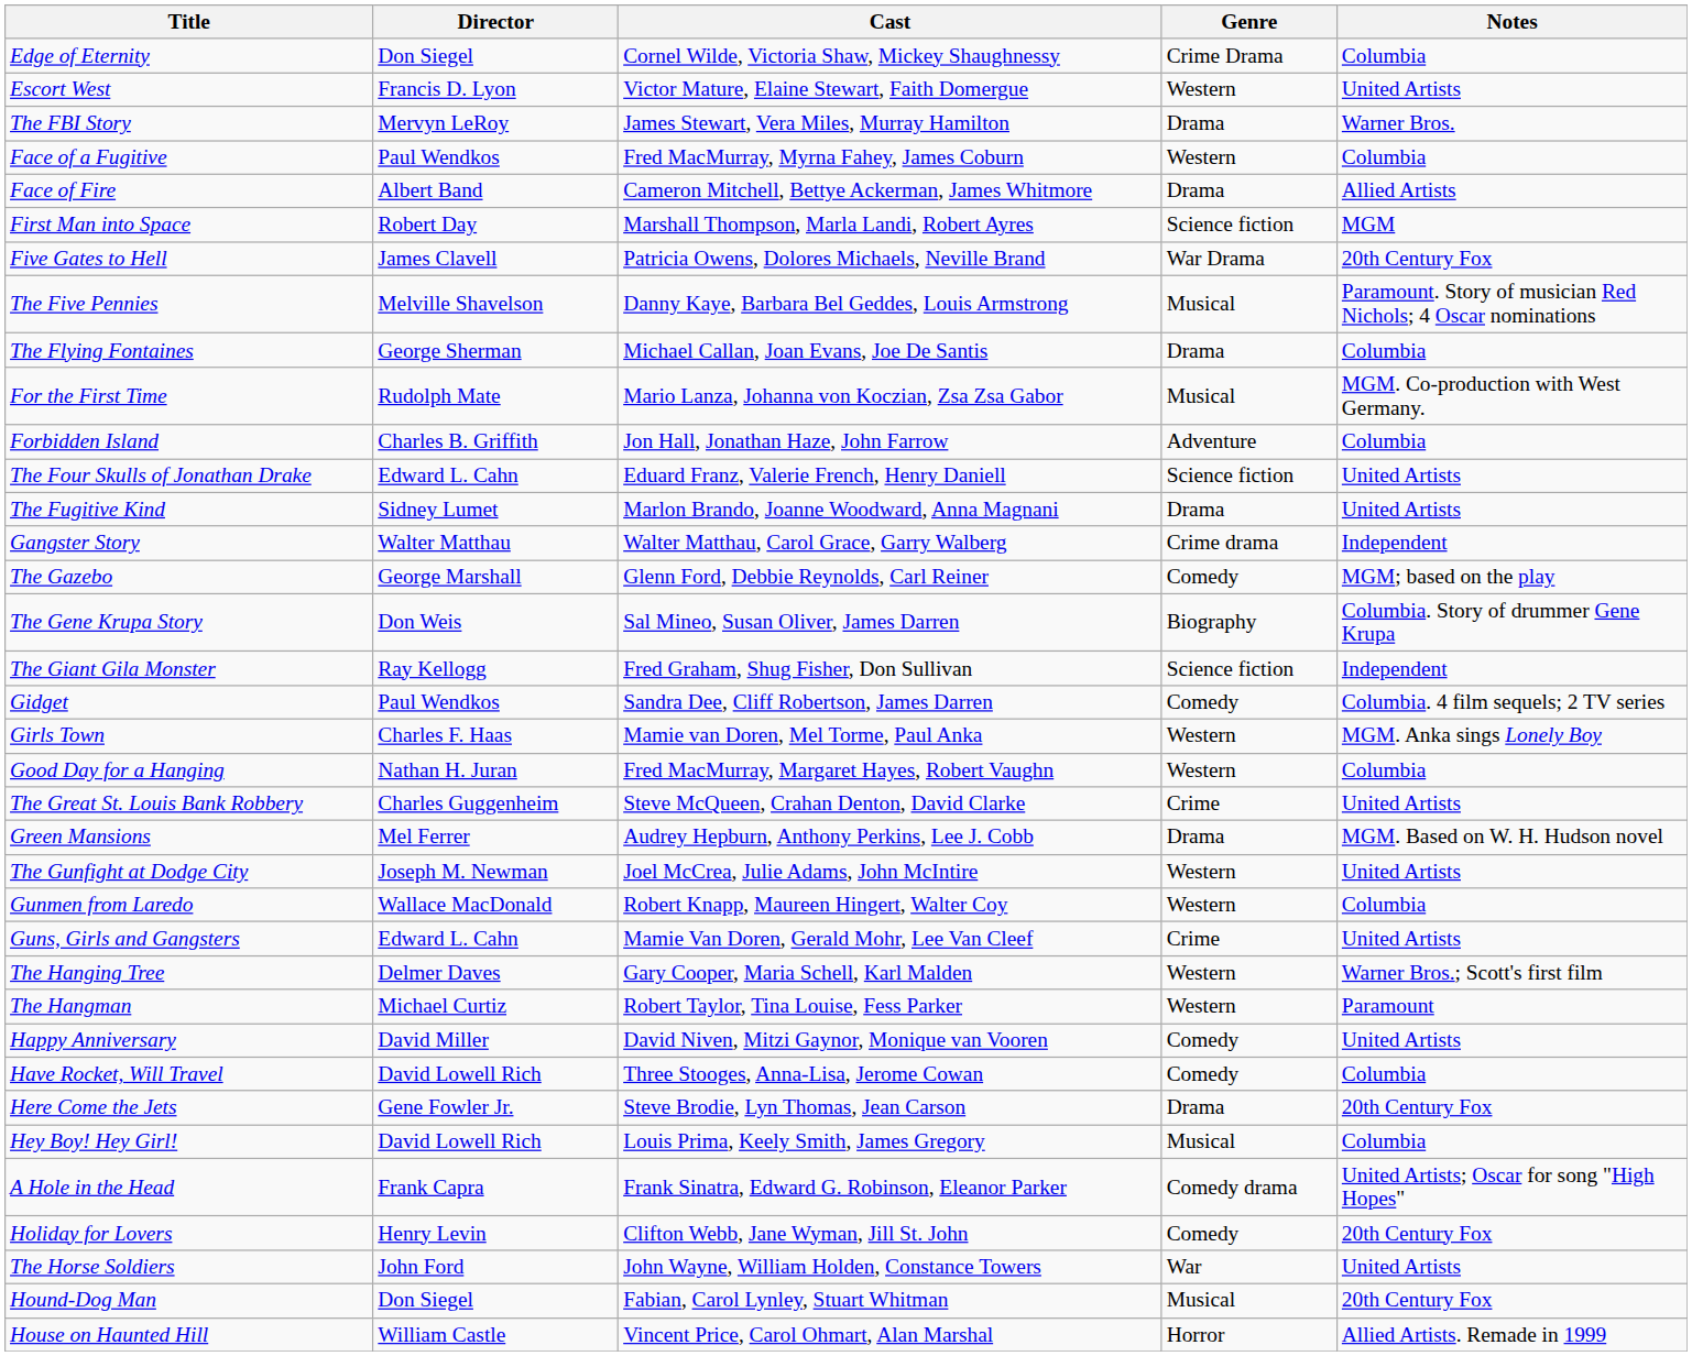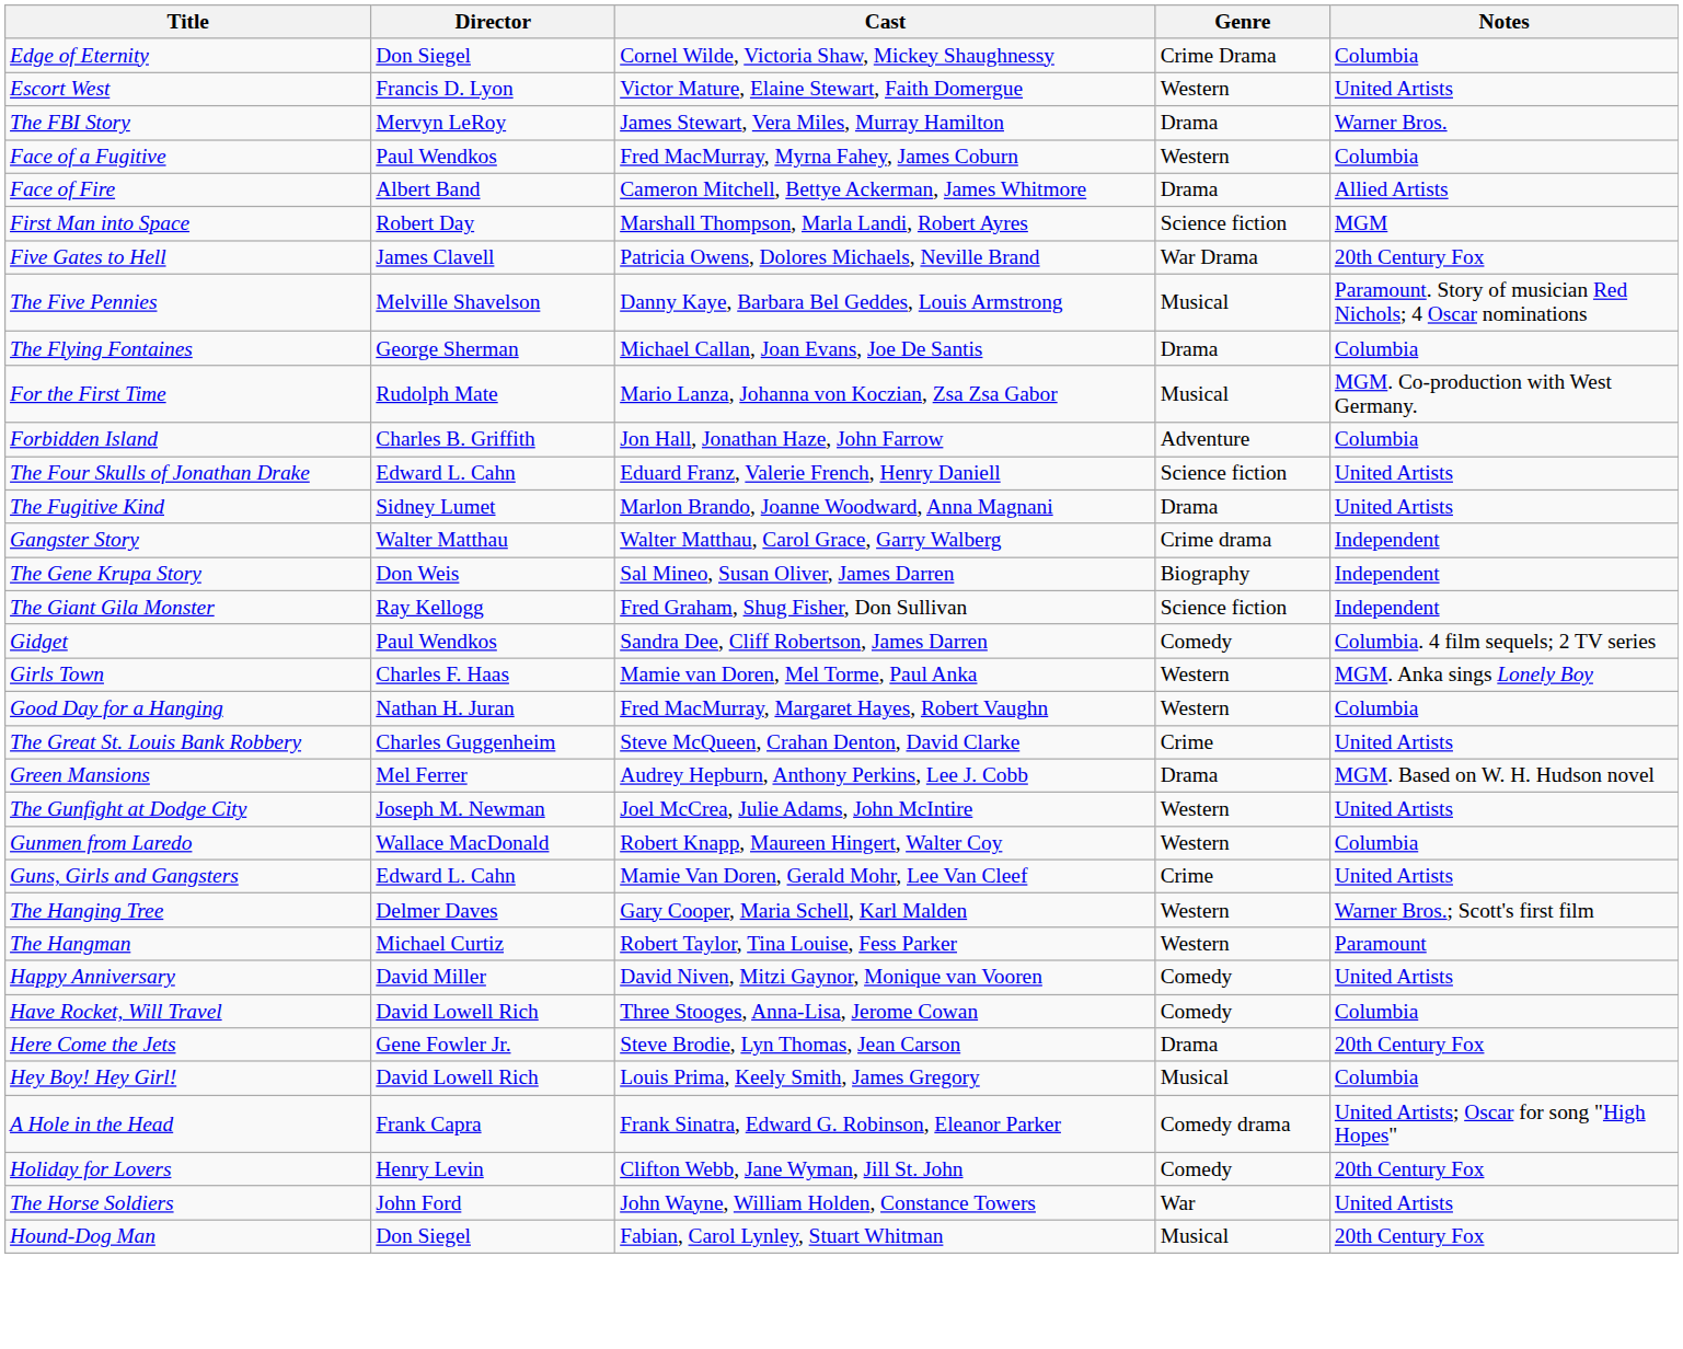- row: The Gazebo | George Marshall | Glenn Ford, Debbie Reynolds, Carl Reiner | Comedy | MGM; based on the play
The Gene Krupa Story | Notes: Columbia. Story of drummer Gene Krupa -> Independent
- row: House on Haunted Hill | William Castle | Vincent Price, Carol Ohmart, Alan Marshal | Horror | Allied Artists. Remade in 1999
